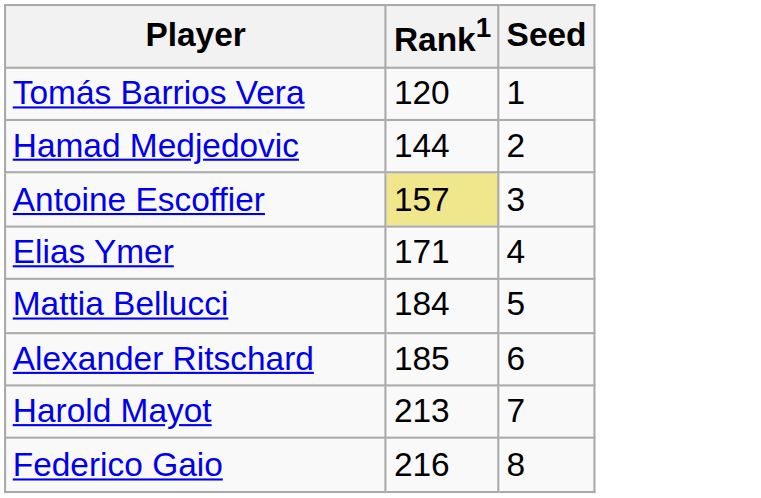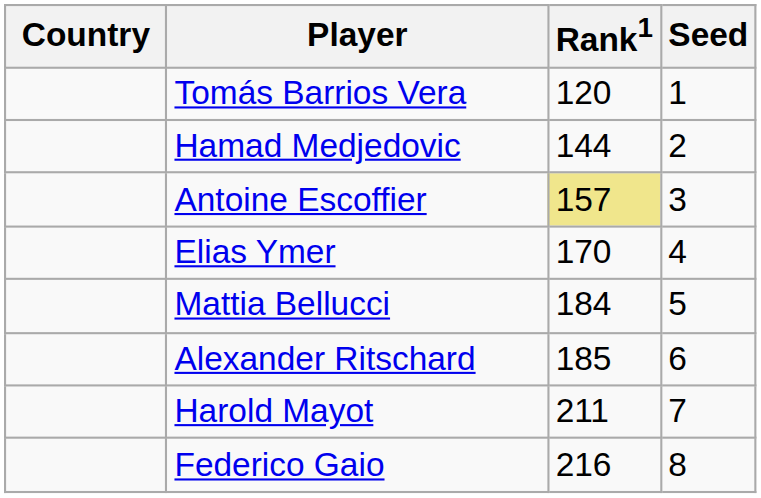+ column: Country
Elias Ymer | Rank1: 171 -> 170
Harold Mayot | Rank1: 213 -> 211
